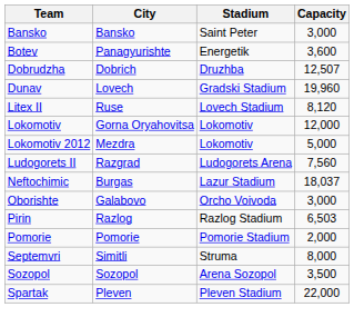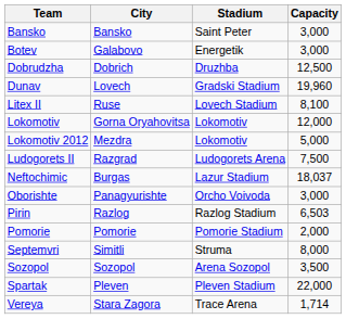Botev | City: Panagyurishte -> Galabovo
Botev | Capacity: 3,600 -> 3,000
Dobrudzha | Capacity: 12,507 -> 12,500
Litex II | Capacity: 8,120 -> 8,100
Ludogorets II | Capacity: 7,560 -> 7,500
Oborishte | City: Galabovo -> Panagyurishte
+ row: Vereya | Stara Zagora | Trace Arena | 1,714
